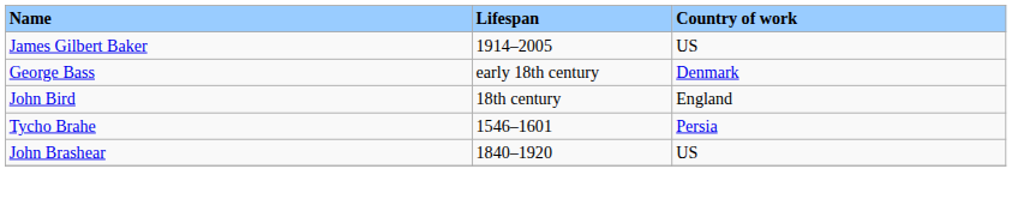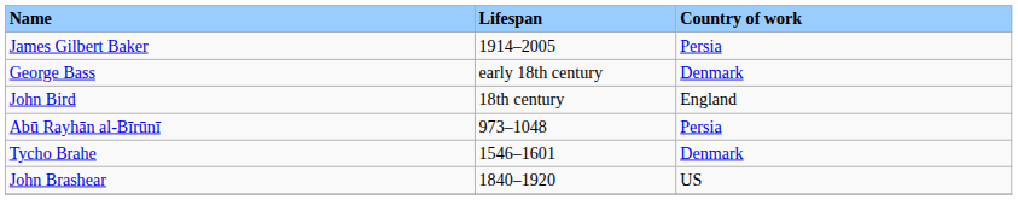James Gilbert Baker | Country of work: US -> Persia
+ row: Abū Rayhān al-Bīrūnī | 973–1048 | Persia
Tycho Brahe | Country of work: Persia -> Denmark
